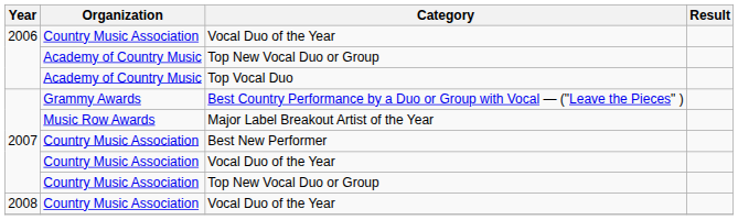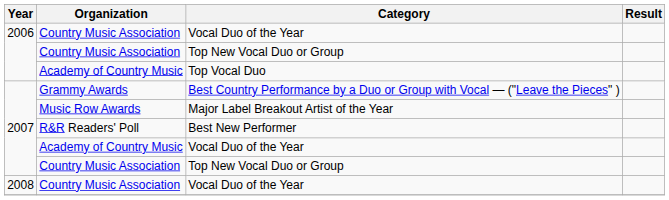2006 / Top New Vocal Duo or Group | Organization: Academy of Country Music -> Country Music Association
Best New Performer | Organization: Country Music Association -> R&R Readers' Poll
2007 / Vocal Duo of the Year | Organization: Country Music Association -> Academy of Country Music
